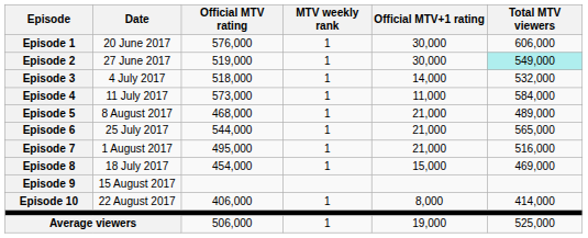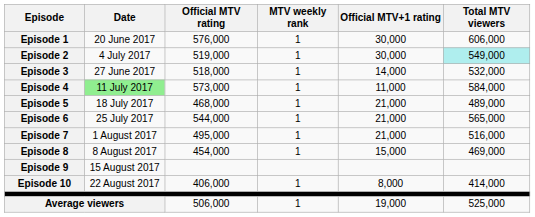Episode 2 | Date: 27 June 2017 -> 4 July 2017
Episode 3 | Date: 4 July 2017 -> 27 June 2017
Episode 4 | Date: no background -> lightgreen background
Episode 5 | Date: 8 August 2017 -> 18 July 2017
Episode 8 | Date: 18 July 2017 -> 8 August 2017
